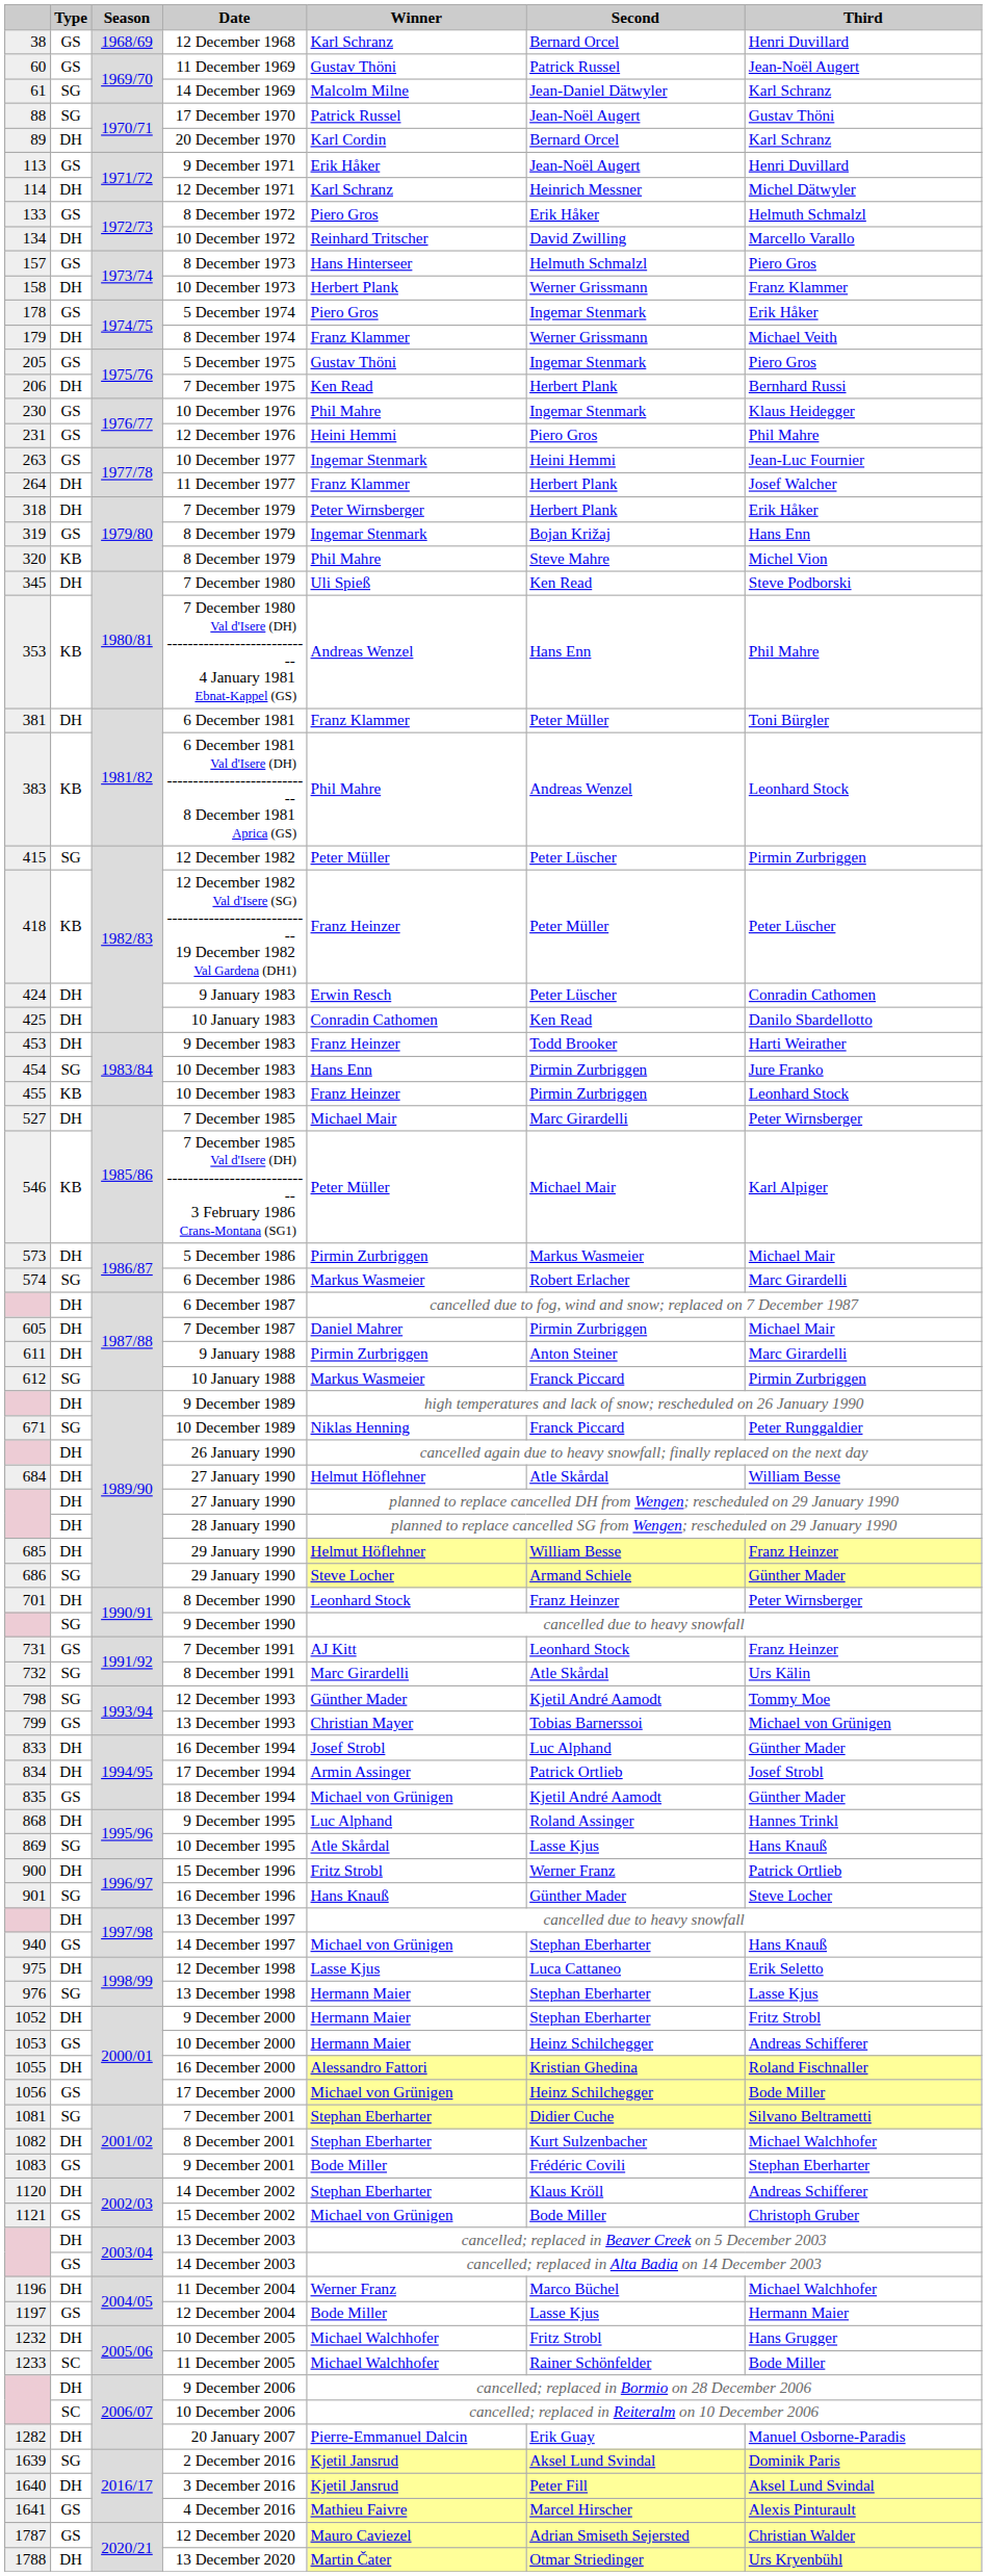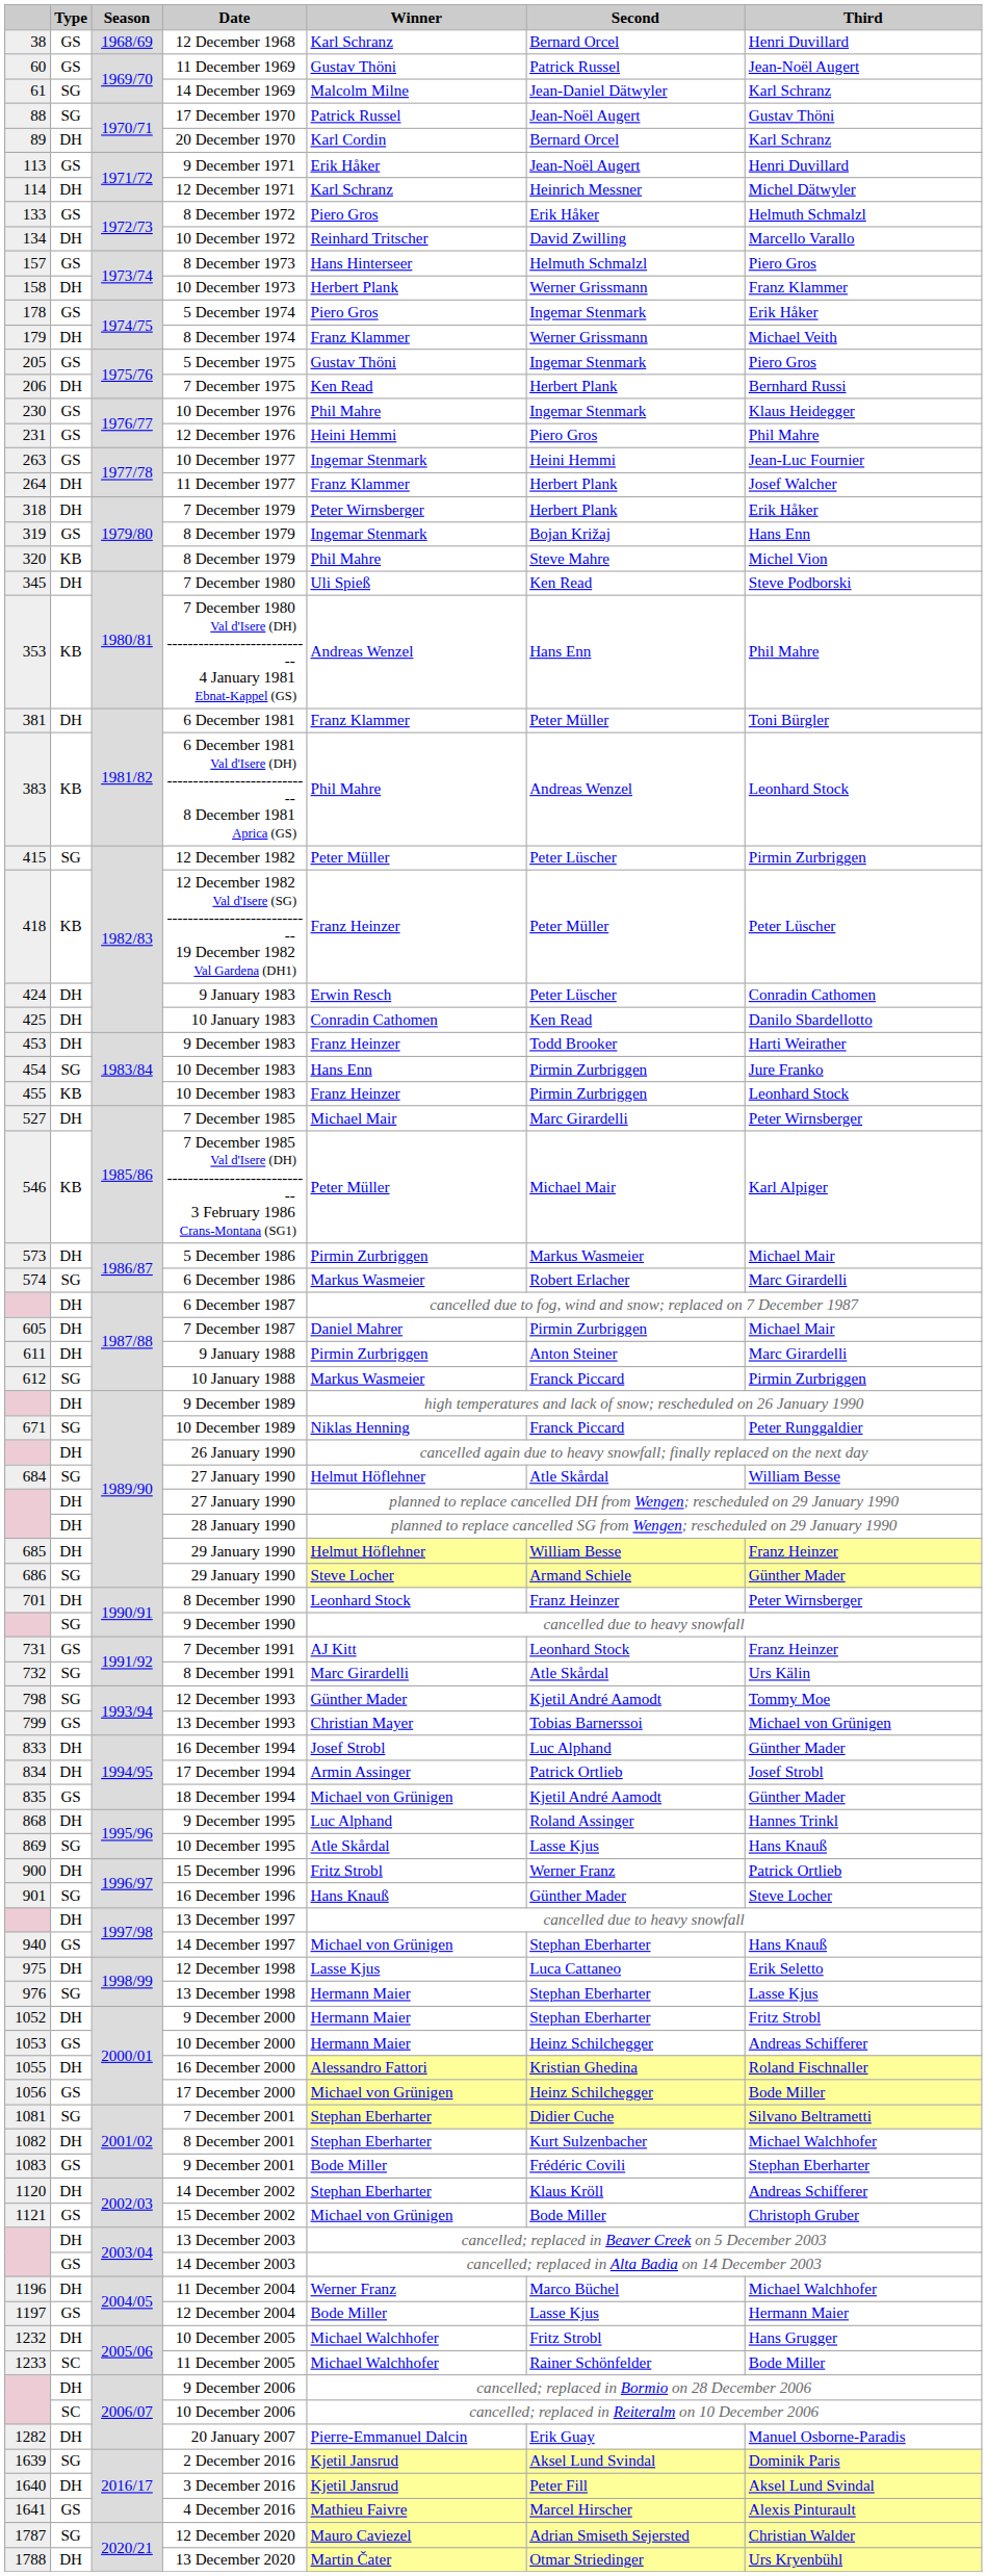684 / 27 January 1990 | Type: DH -> SG
12 December 2020 | Type: GS -> SG
